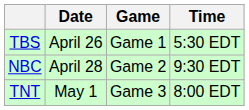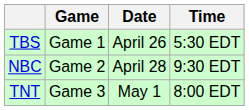columns swapped: Game <-> Date
